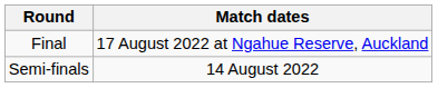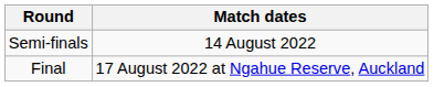rows swapped: Semi-finals <-> Final
